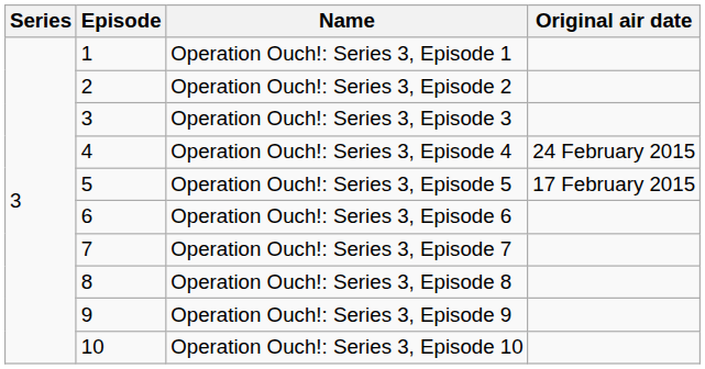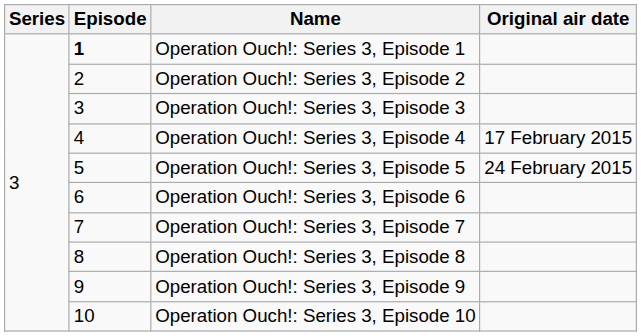Operation Ouch!: Series 3, Episode 1 | Episode: normal -> bold
Operation Ouch!: Series 3, Episode 4 | Original air date: 24 February 2015 -> 17 February 2015
Operation Ouch!: Series 3, Episode 5 | Original air date: 17 February 2015 -> 24 February 2015
